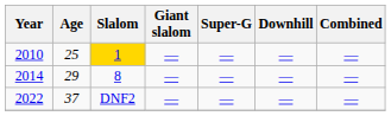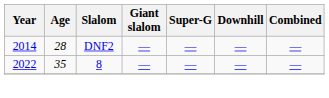- row: 2010 | 25 | 1 | — | — | — | —
2014 | Age: 29 -> 28
2014 | Slalom: 8 -> DNF2
2022 | Age: 37 -> 35
2022 | Slalom: DNF2 -> 8
